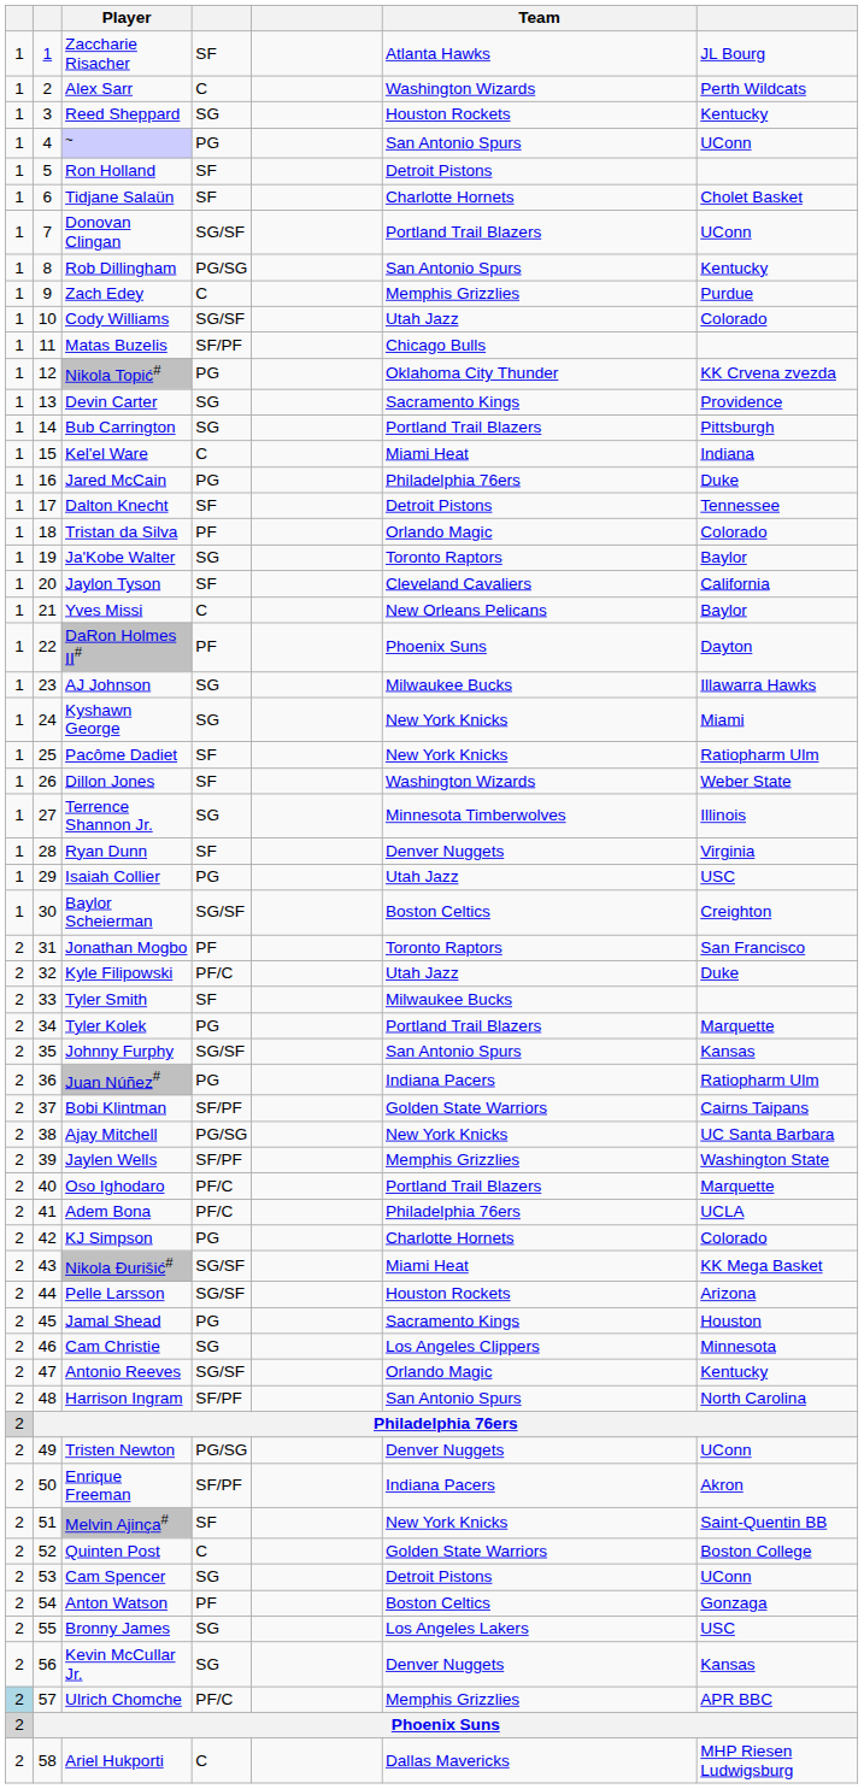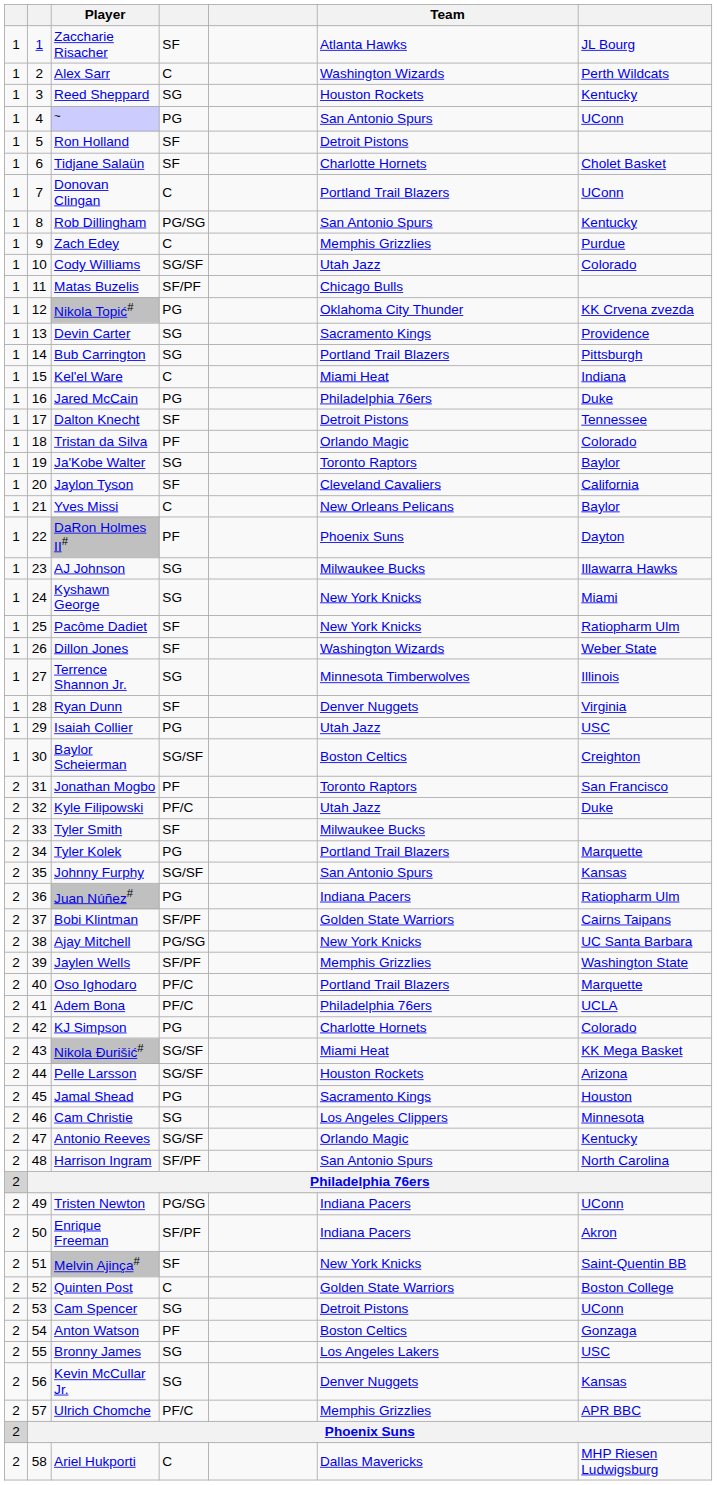Donovan Clingan | column 4: SG/SF -> C
Tristen Newton | Team: Denver Nuggets -> Indiana Pacers
Ulrich Chomche | column 1: lightblue background -> no background
